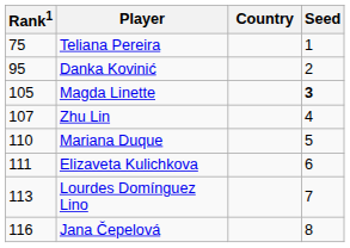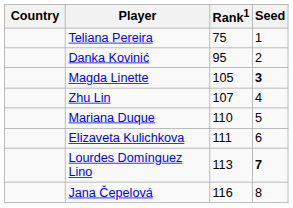columns swapped: Country <-> Rank1
Lourdes Domínguez Lino | Seed: normal -> bold
